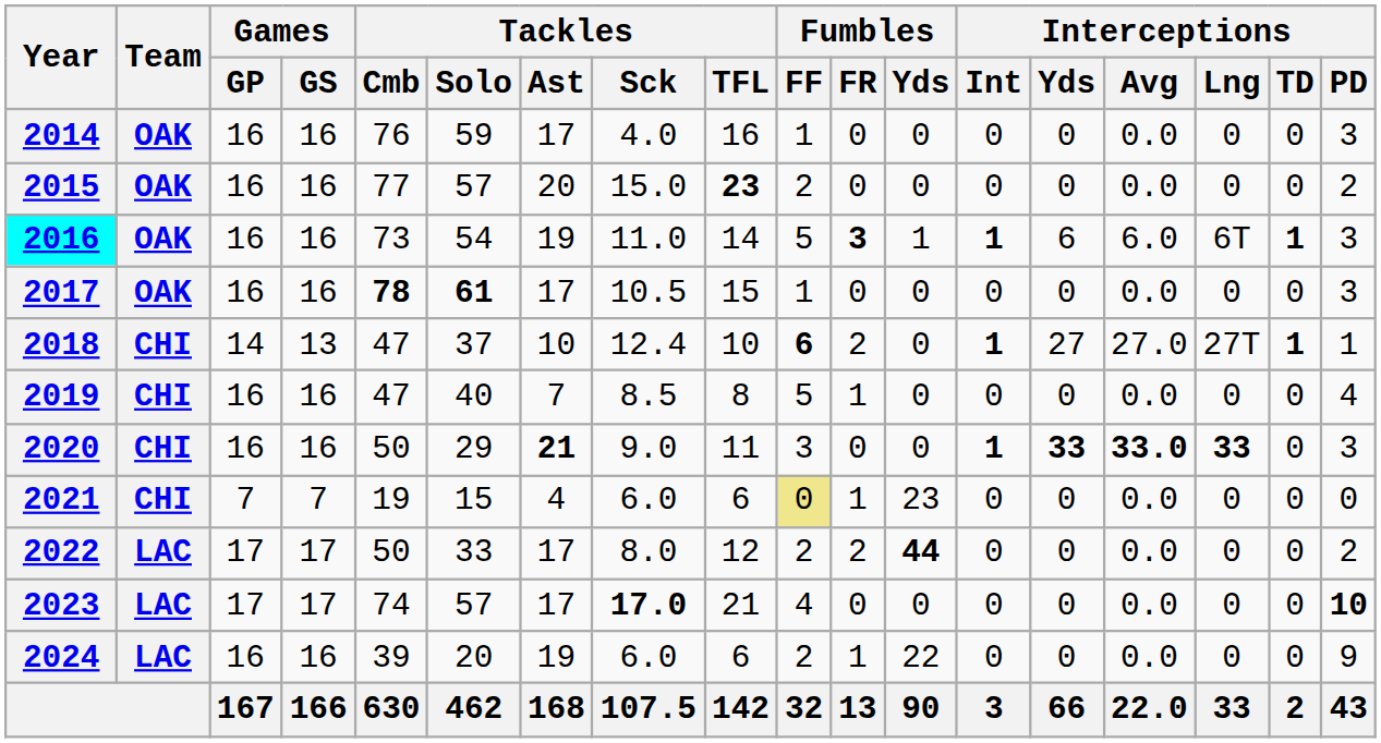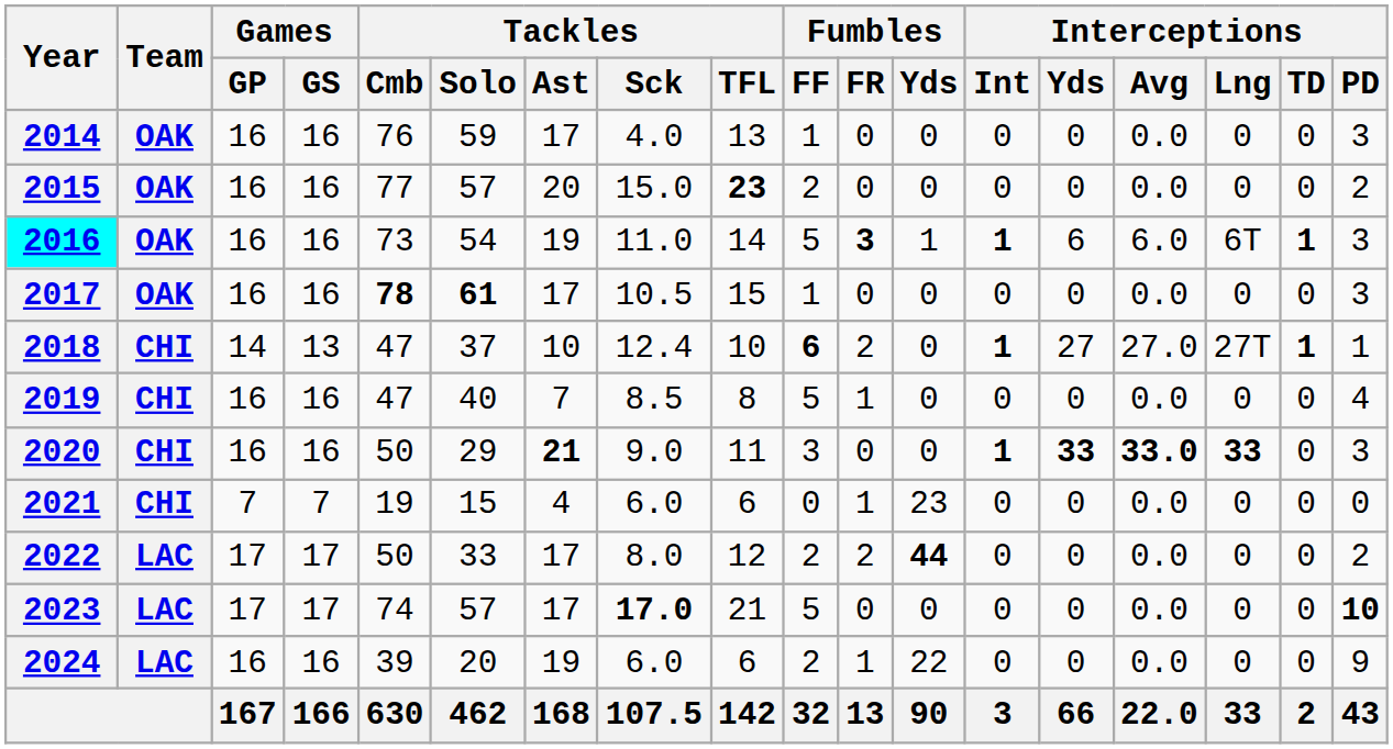2014 | Tackles / TFL: 16 -> 13
2021 | Fumbles / FF: khaki background -> no background
2023 | Fumbles / FF: 4 -> 5
